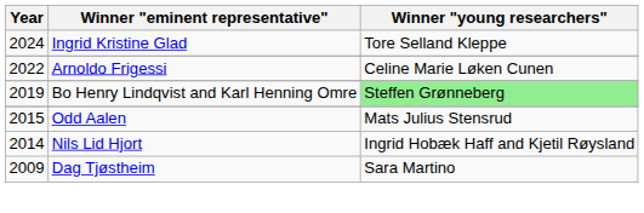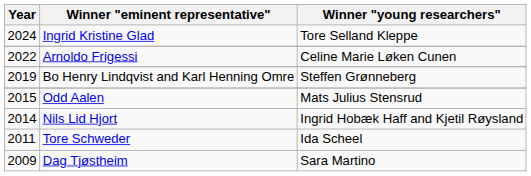Bo Henry Lindqvist and Karl Henning Omre | Winner "young researchers": lightgreen background -> no background
+ row: 2011 | Tore Schweder | Ida Scheel
